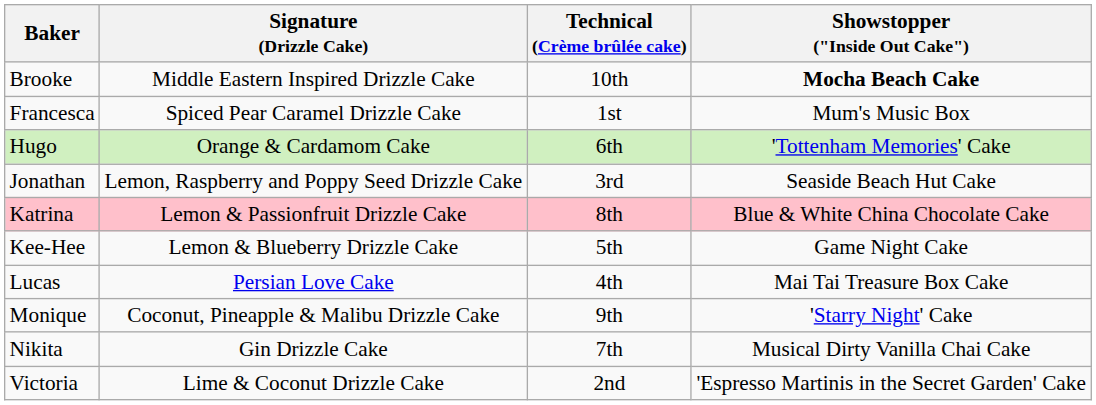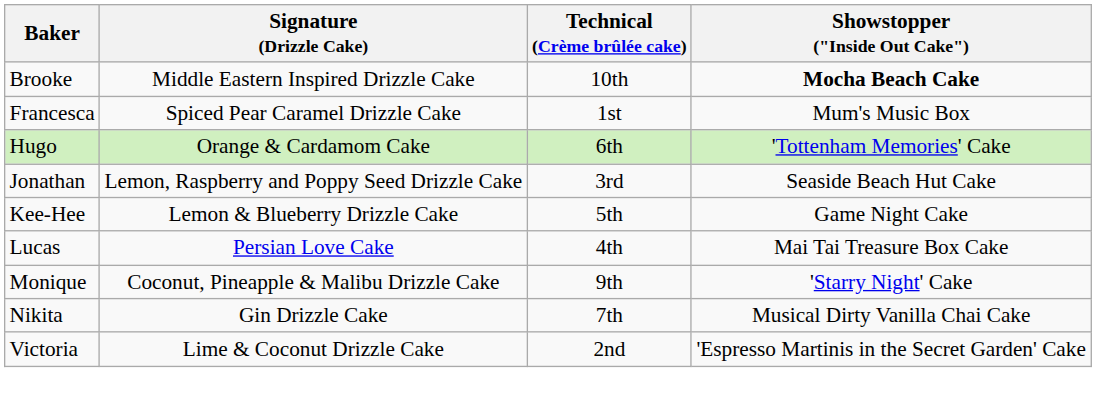- row: Katrina | Lemon & Passionfruit Drizzle Cake | 8th | Blue & White China Chocolate Cake
